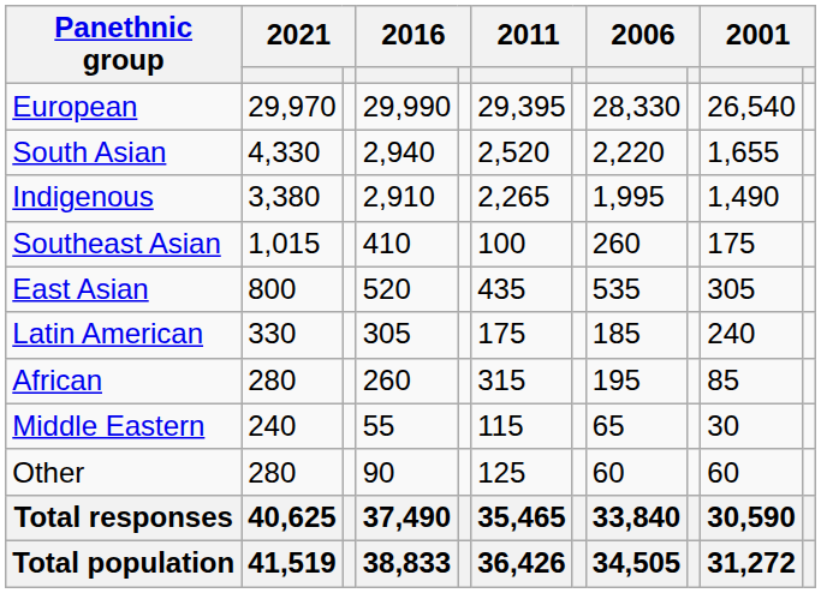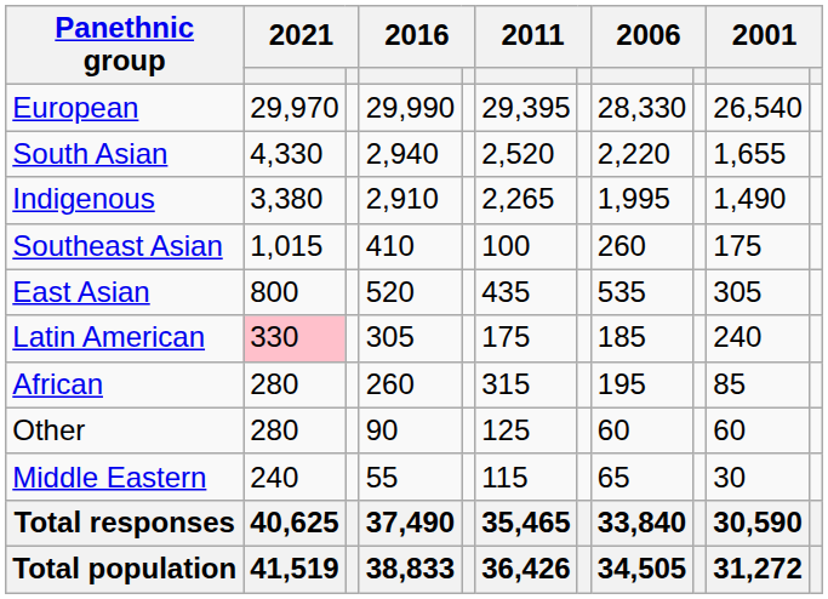Latin American | column 2: no background -> pink background
rows swapped: Middle Eastern <-> Other
